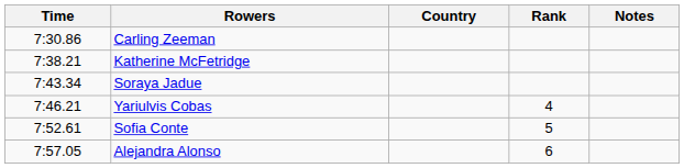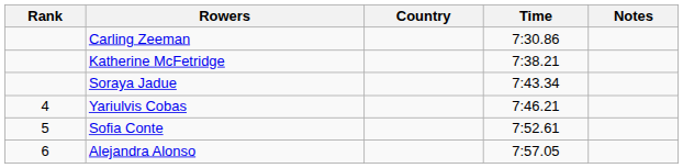columns swapped: Rank <-> Time
